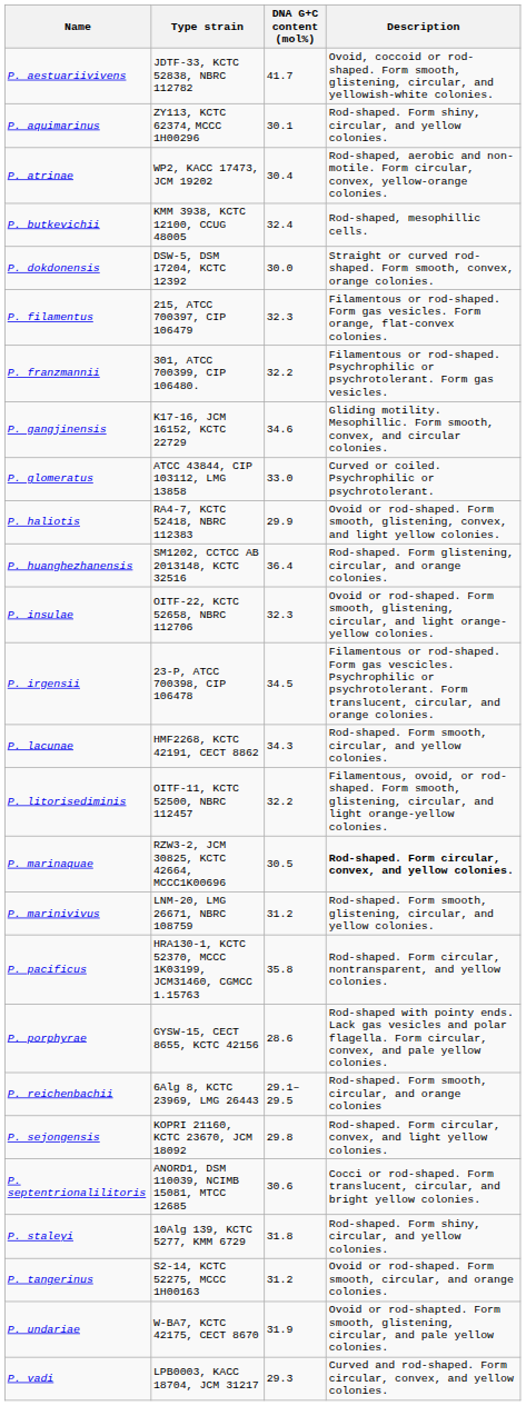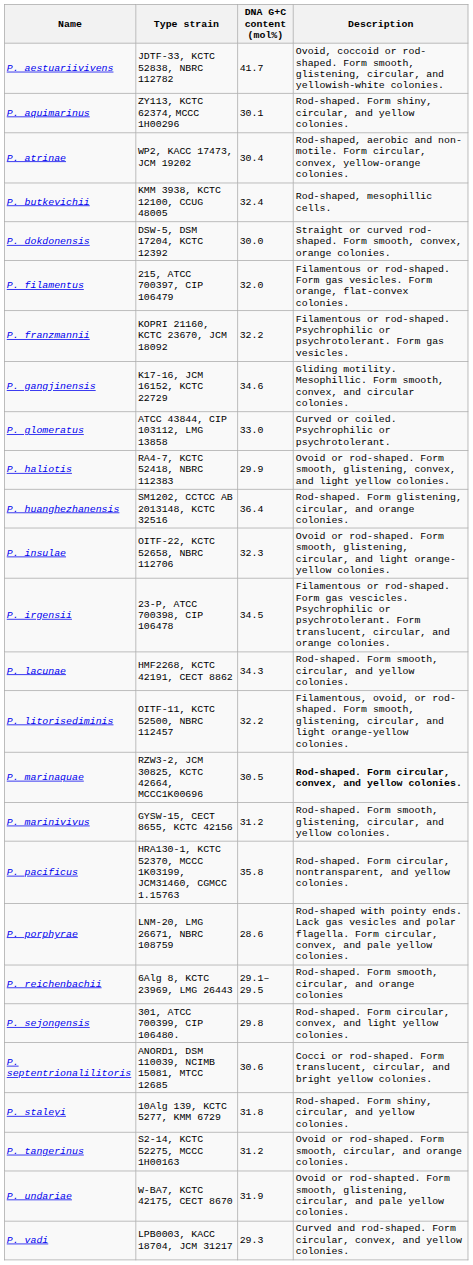P. filamentus | DNA G+C content (mol%): 32.3 -> 32.0
P. franzmannii | Type strain: 301, ATCC 700399, CIP 106480. -> KOPRI 21160, KCTC 23670, JCM 18092
P. marinivivus | Type strain: LNM-20, LMG 26671, NBRC 108759 -> GYSW-15, CECT 8655, KCTC 42156
P. porphyrae | Type strain: GYSW-15, CECT 8655, KCTC 42156 -> LNM-20, LMG 26671, NBRC 108759
P. sejongensis | Type strain: KOPRI 21160, KCTC 23670, JCM 18092 -> 301, ATCC 700399, CIP 106480.
